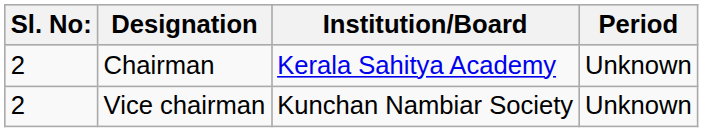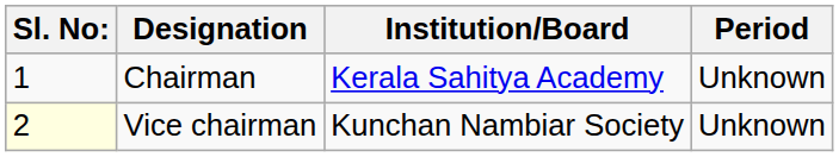Chairman | Sl. No:: 2 -> 1
Vice chairman | Sl. No:: no background -> lightyellow background
